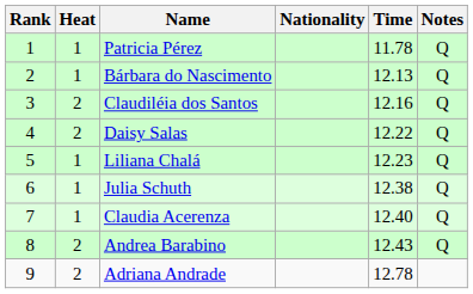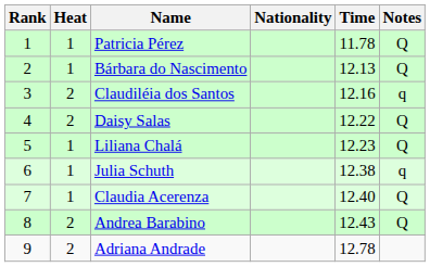Claudiléia dos Santos | Notes: Q -> q
Julia Schuth | Notes: Q -> q
